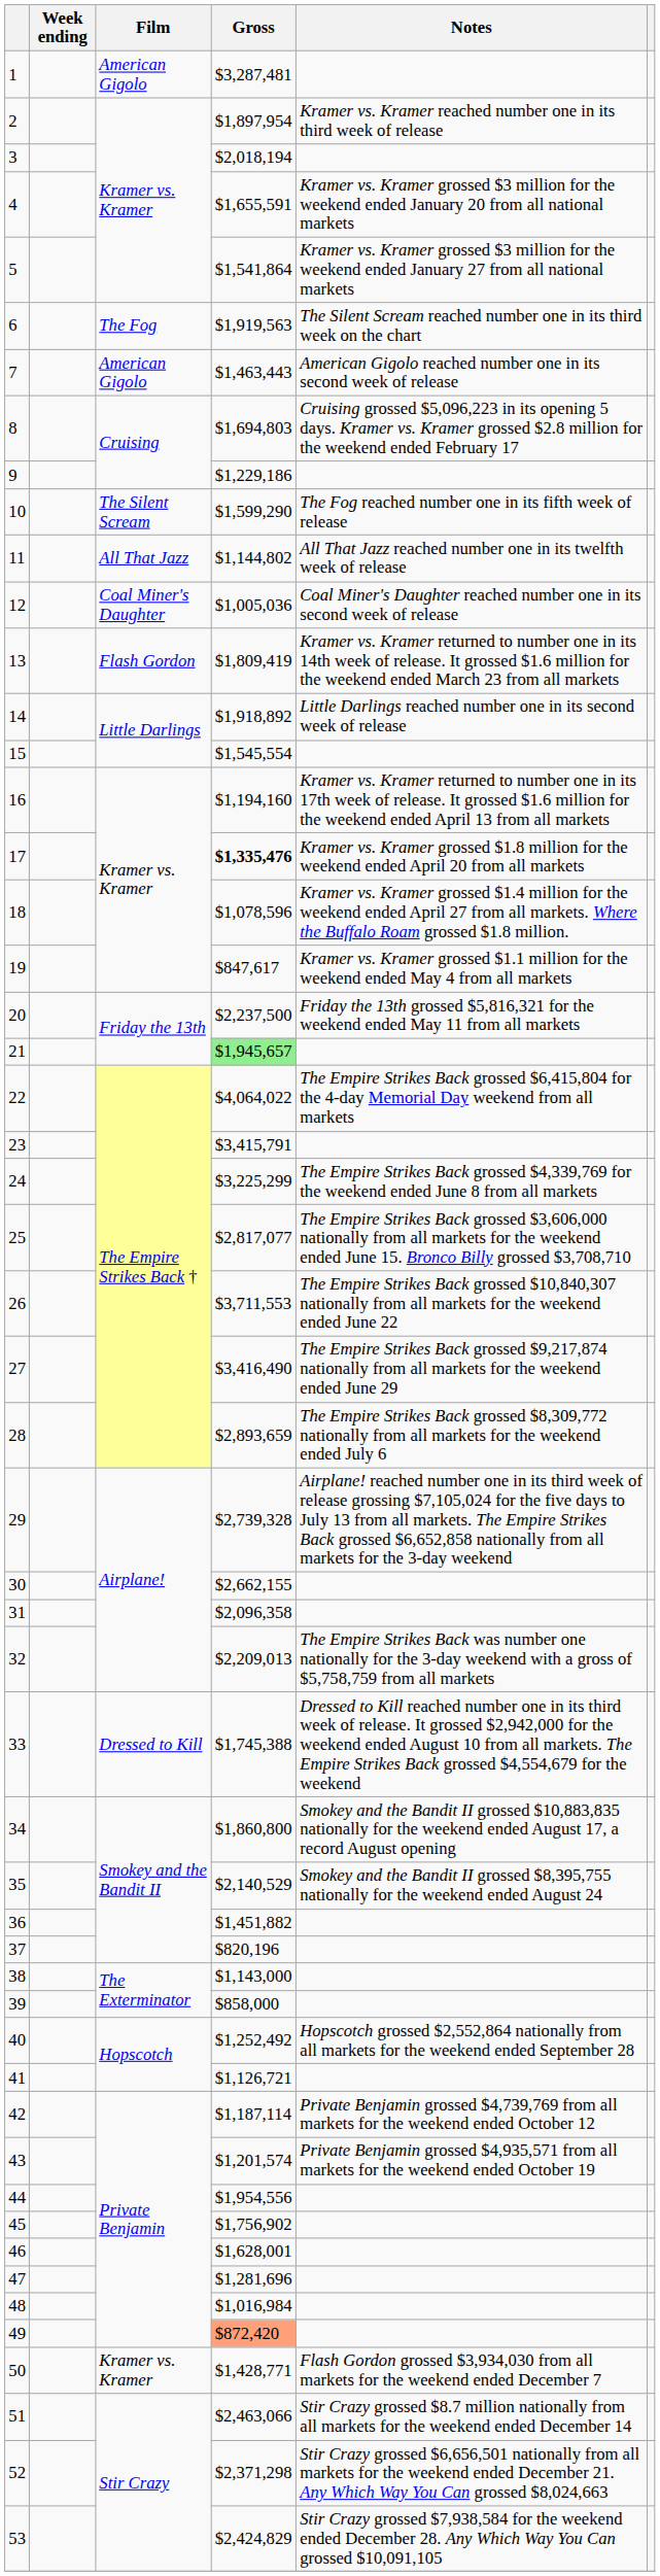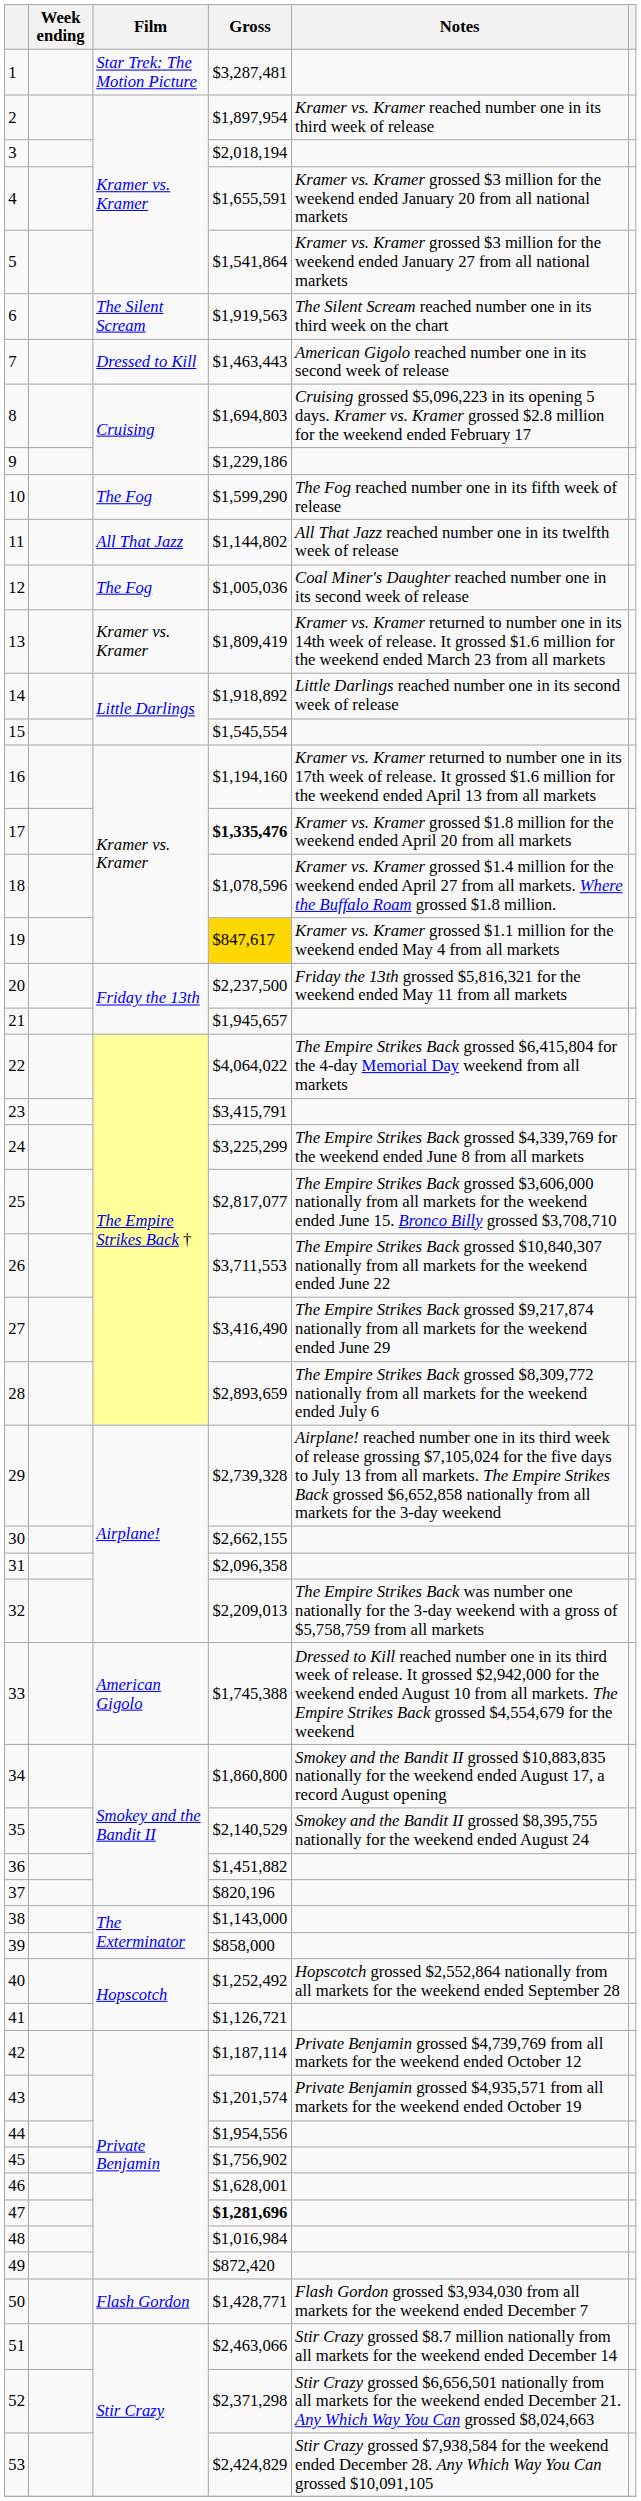1 | Film: American Gigolo -> Star Trek: The Motion Picture
6 | Film: The Fog -> The Silent Scream
7 | Film: American Gigolo -> Dressed to Kill
10 | Film: The Silent Scream -> The Fog
12 | Film: Coal Miner's Daughter -> The Fog
13 | Film: Flash Gordon -> Kramer vs. Kramer
19 | Gross: no background -> gold background
21 | Gross: lightgreen background -> no background
33 | Film: Dressed to Kill -> American Gigolo
47 | Gross: normal -> bold
49 | Gross: lightsalmon background -> no background
50 | Film: Kramer vs. Kramer -> Flash Gordon
